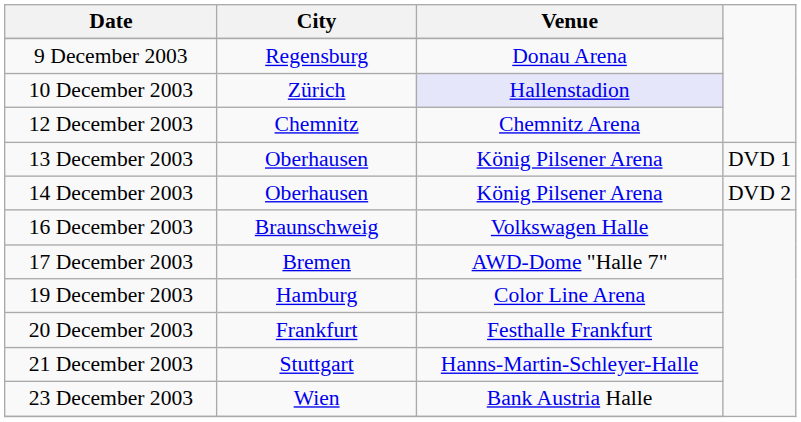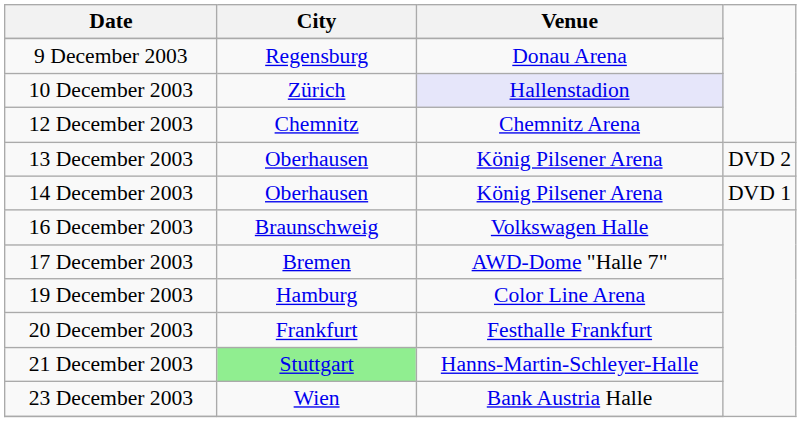13 December 2003 | column 4: DVD 1 -> DVD 2
14 December 2003 | column 4: DVD 2 -> DVD 1
21 December 2003 | City: no background -> lightgreen background
